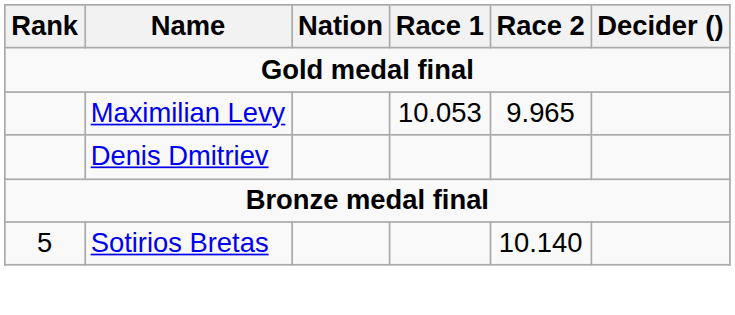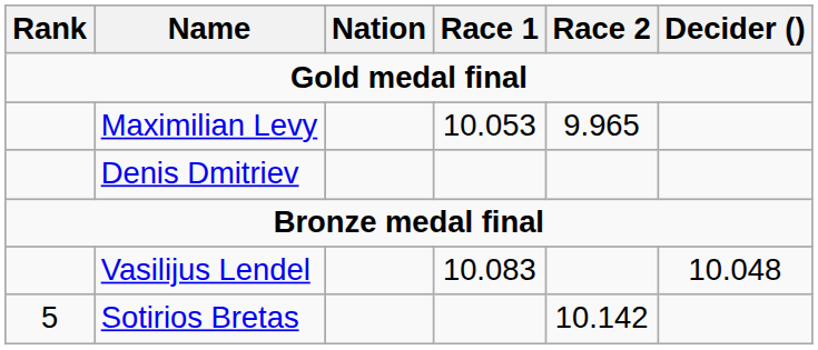+ row: Vasilijus Lendel | 10.083 | 10.048
Sotirios Bretas | Race 2: 10.140 -> 10.142
